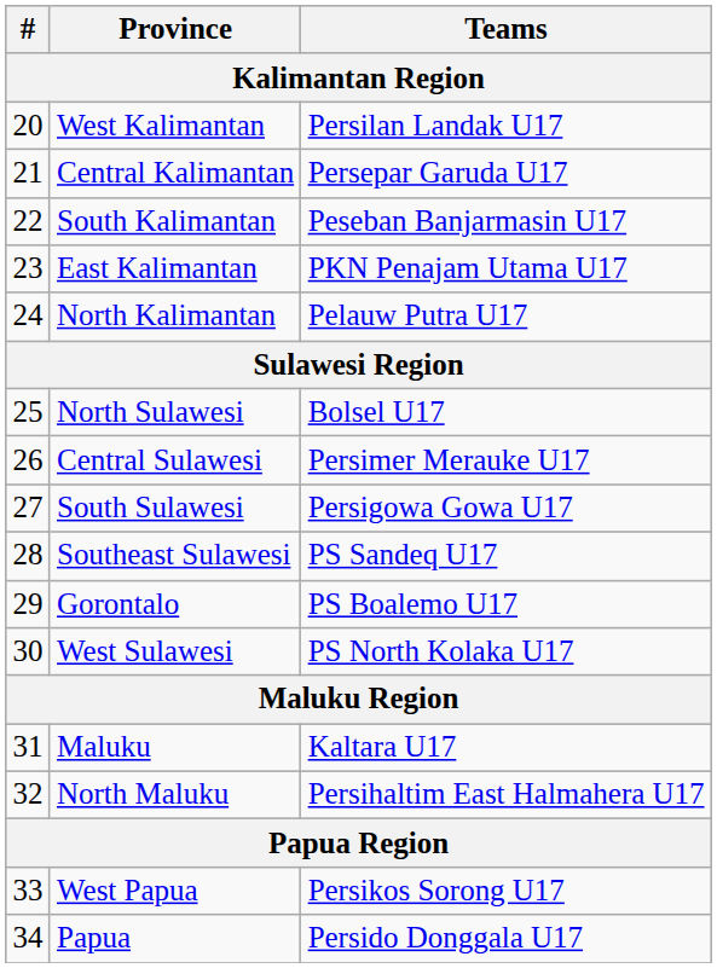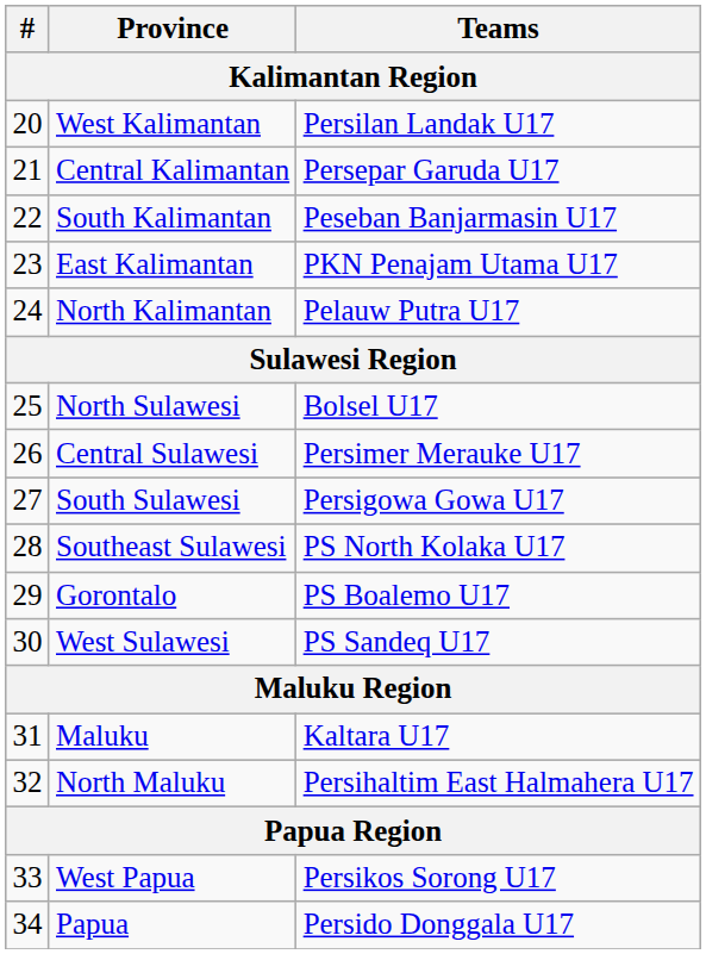Southeast Sulawesi | Teams: PS Sandeq U17 -> PS North Kolaka U17
West Sulawesi | Teams: PS North Kolaka U17 -> PS Sandeq U17
